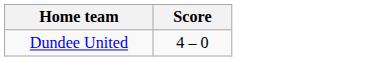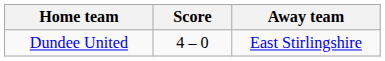+ column: Away team | East Stirlingshire
